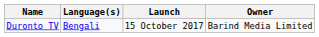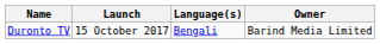columns swapped: Launch <-> Language(s)
